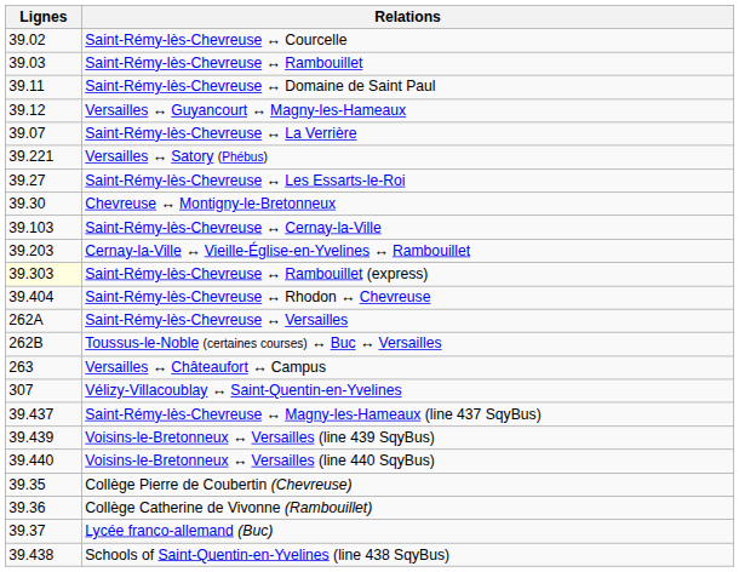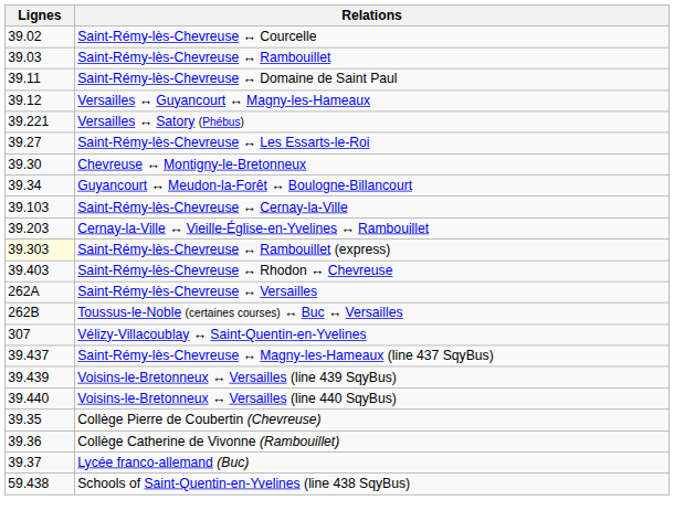- row: 39.07 | Saint-Rémy-lès-Chevreuse ↔ La Verrière
+ row: 39.34 | Guyancourt ↔ Meudon-la-Forêt ↔ Boulogne-Billancourt
Saint-Rémy-lès-Chevreuse ↔ Rhodon ↔ Chevreuse | Lignes: 39.404 -> 39.403
- row: 263 | Versailles ↔ Châteaufort ↔ Campus
Schools of Saint-Quentin-en-Yvelines (line 438 SqyBus) | Lignes: 39.438 -> 59.438
